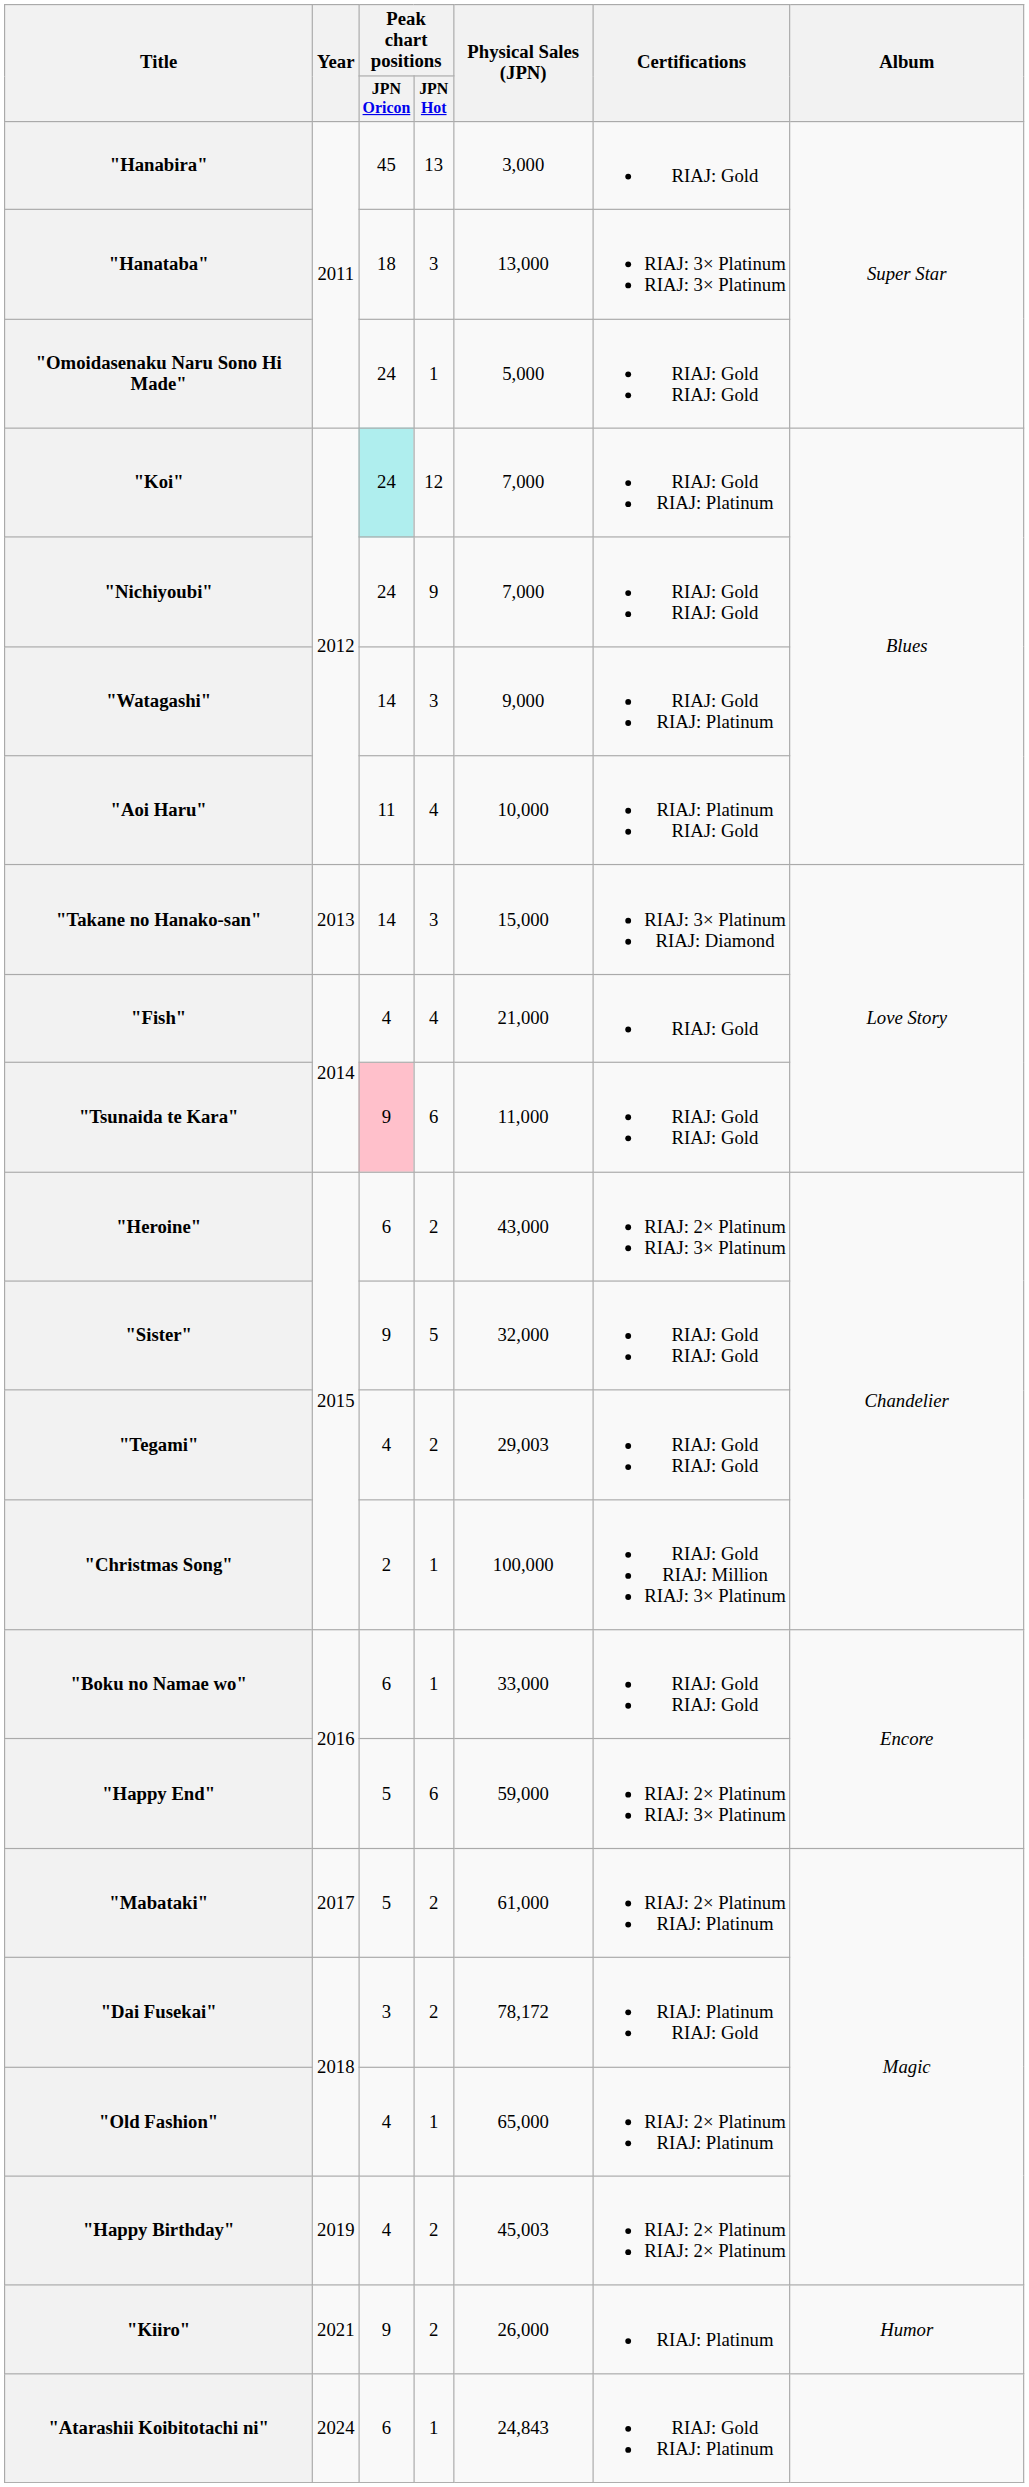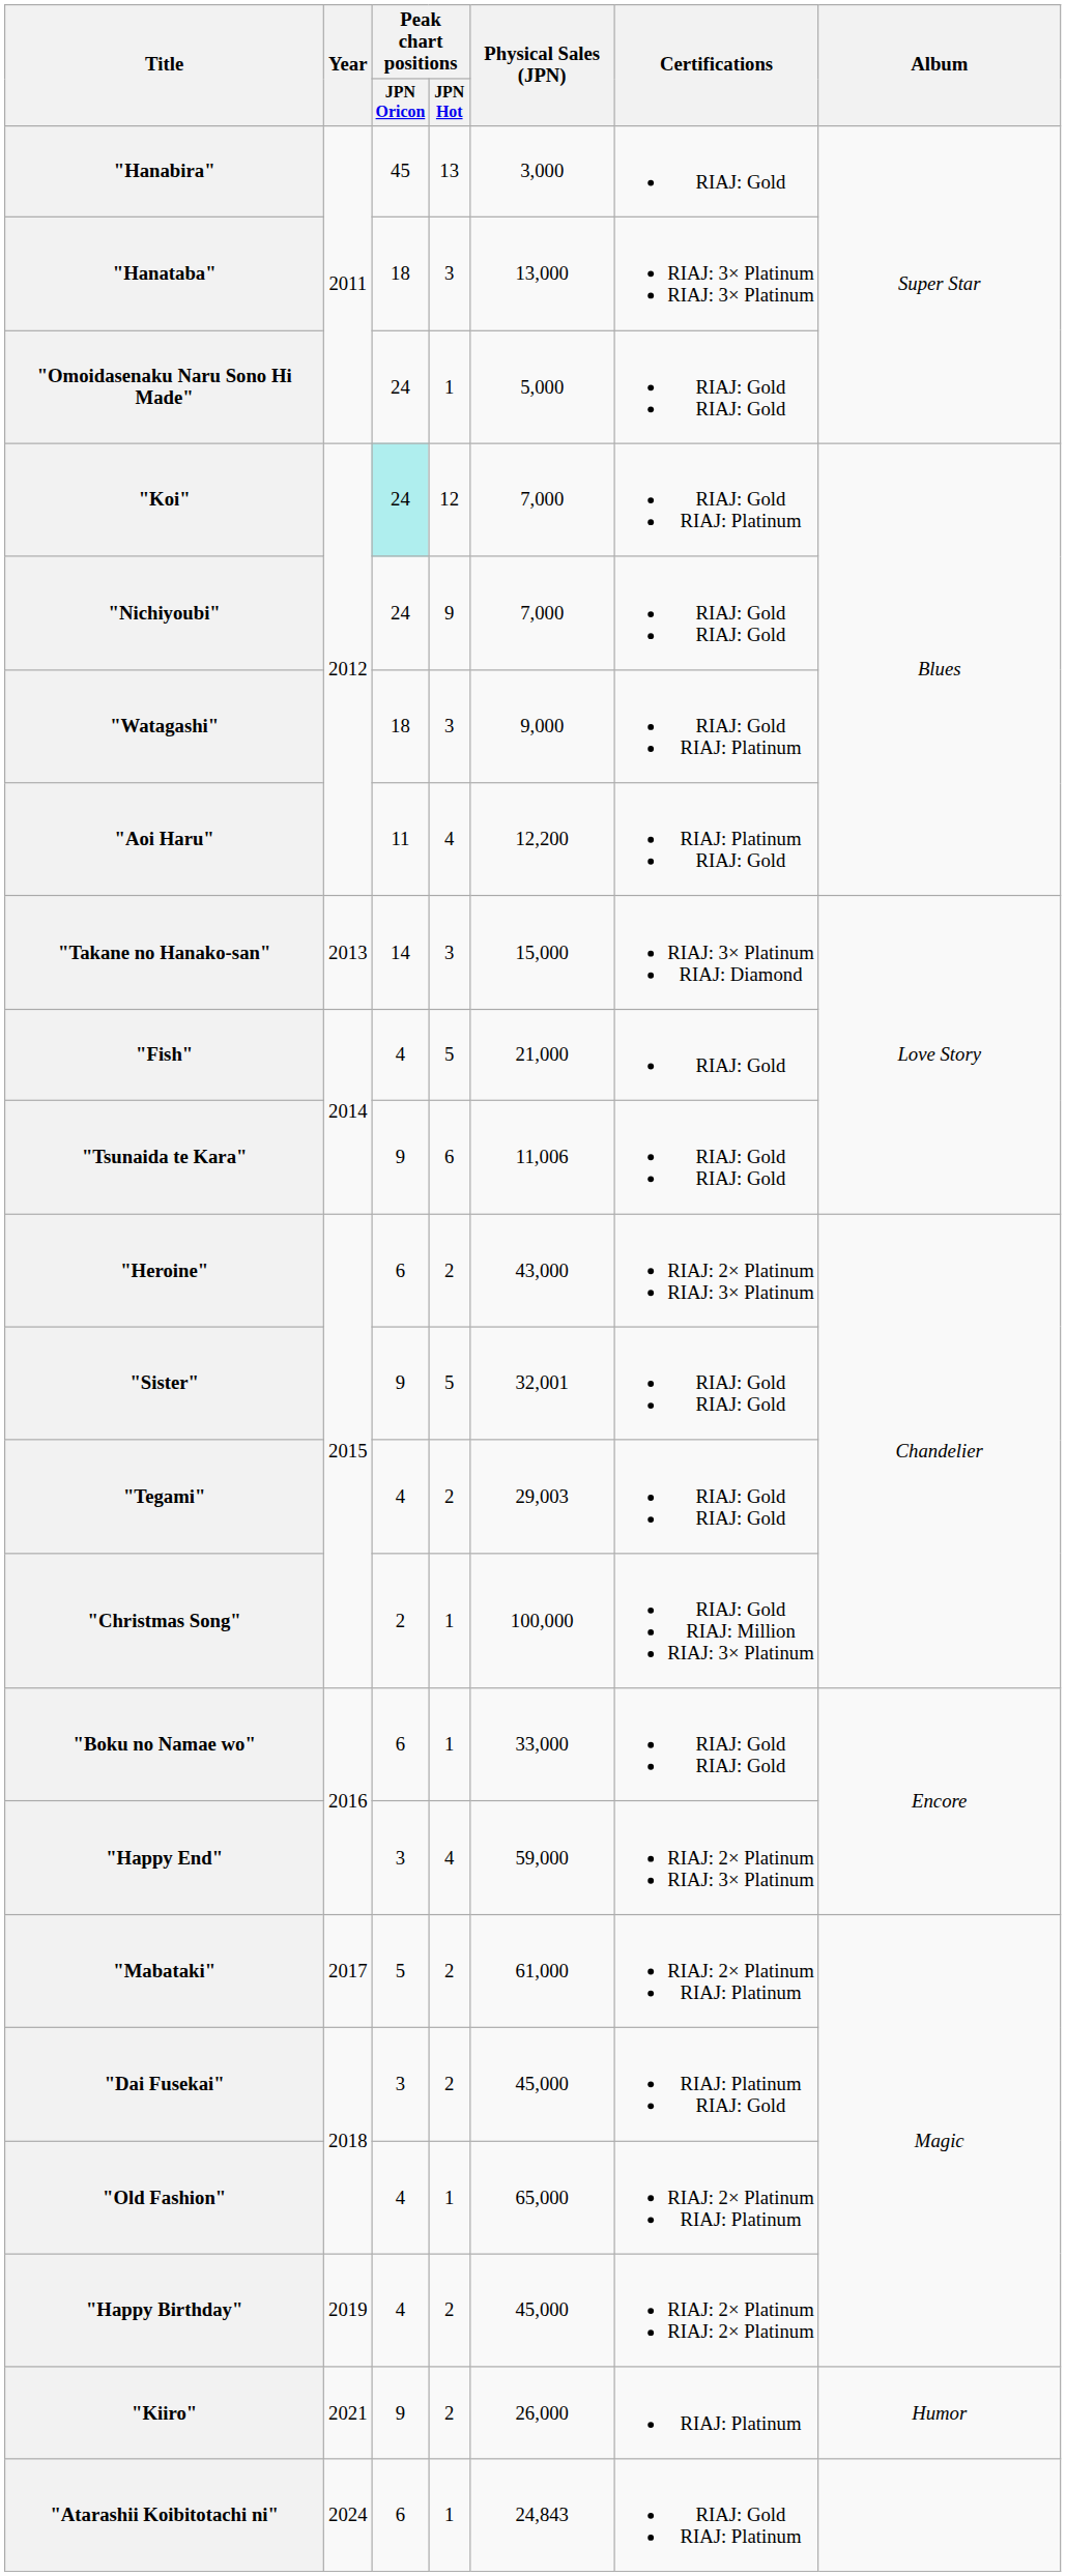"Watagashi" | Peak chart positions / JPN Oricon: 14 -> 18
"Aoi Haru" | Physical Sales (JPN): 10,000 -> 12,200
"Fish" | Peak chart positions / JPN Hot: 4 -> 5
"Tsunaida te Kara" | Peak chart positions / JPN Oricon: pink background -> no background
"Tsunaida te Kara" | Physical Sales (JPN): 11,000 -> 11,006
"Sister" | Physical Sales (JPN): 32,000 -> 32,001
"Happy End" | Peak chart positions / JPN Oricon: 5 -> 3
"Happy End" | Peak chart positions / JPN Hot: 6 -> 4
"Dai Fusekai" | Physical Sales (JPN): 78,172 -> 45,000
"Happy Birthday" | Physical Sales (JPN): 45,003 -> 45,000
